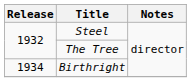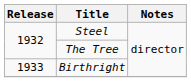Birthright | Release: 1934 -> 1933
